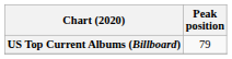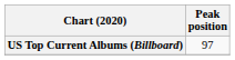US Top Current Albums (Billboard) | Peak position: 79 -> 97
